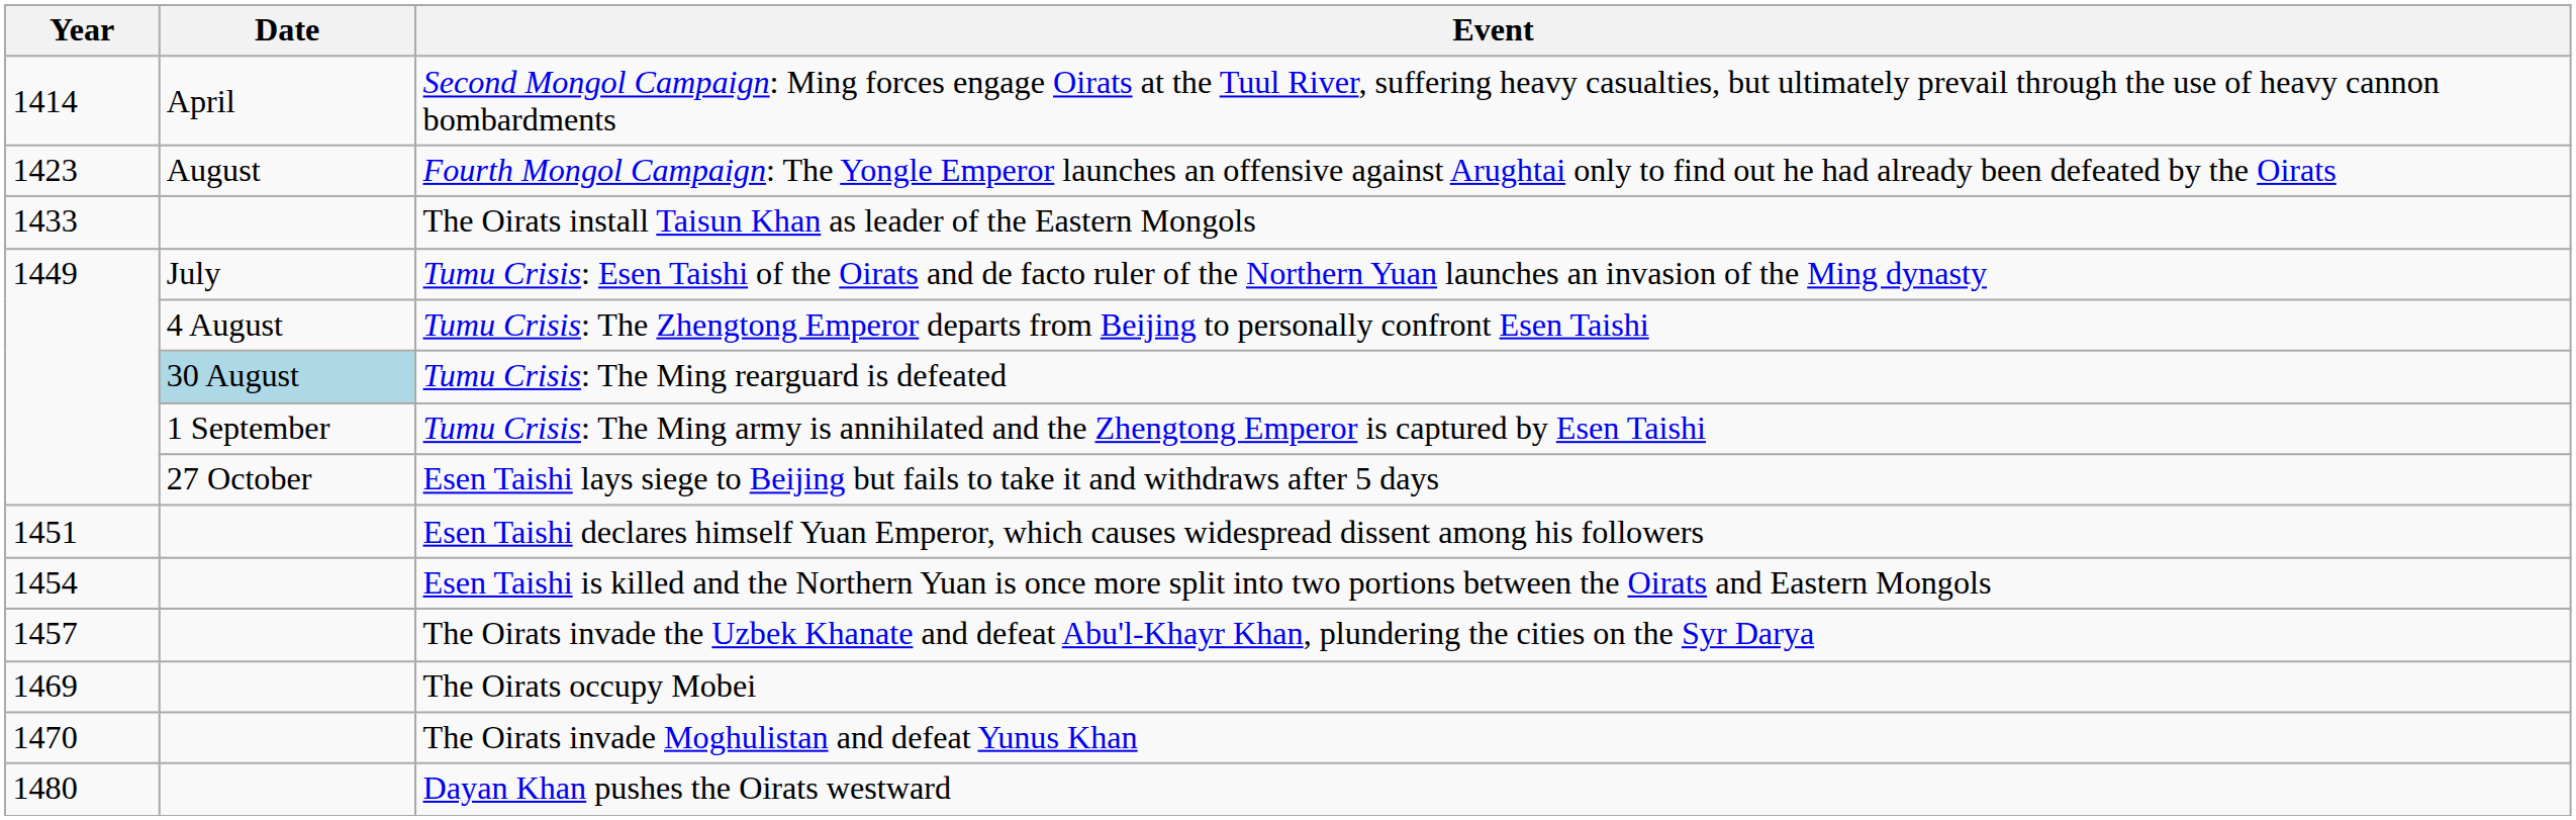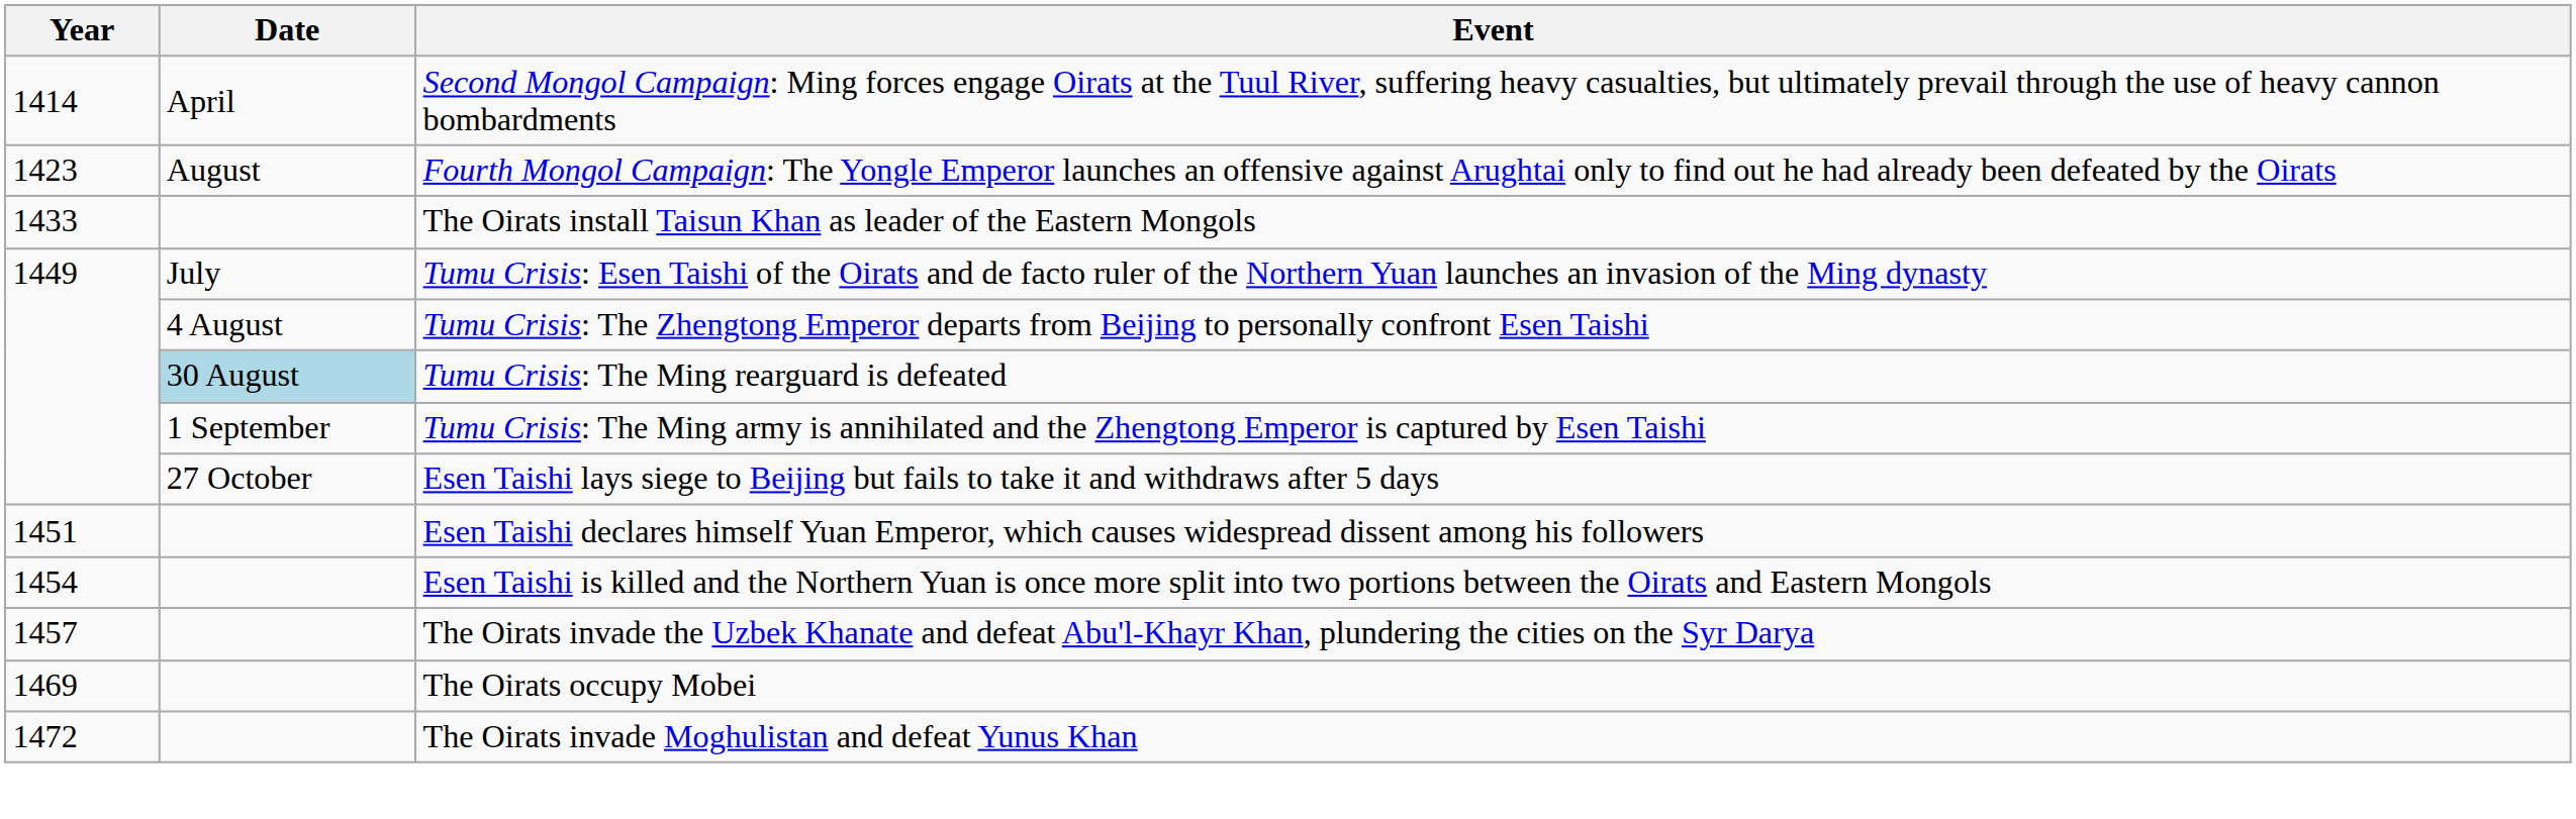The Oirats invade Moghulistan and defeat Yunus Khan | Year: 1470 -> 1472
- row: 1480 | Dayan Khan pushes the Oirats westward
